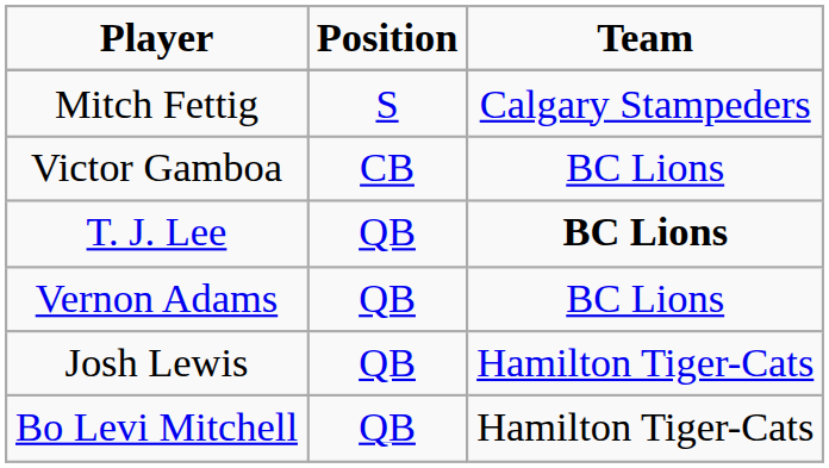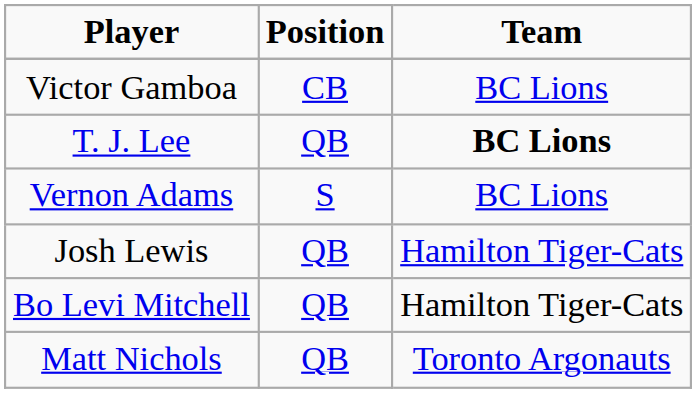- row: Mitch Fettig | S | Calgary Stampeders
Vernon Adams | Position: QB -> S
+ row: Matt Nichols | QB | Toronto Argonauts
